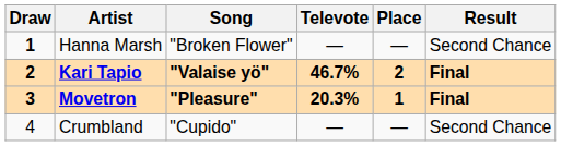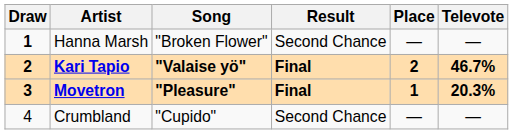columns swapped: Televote <-> Result
